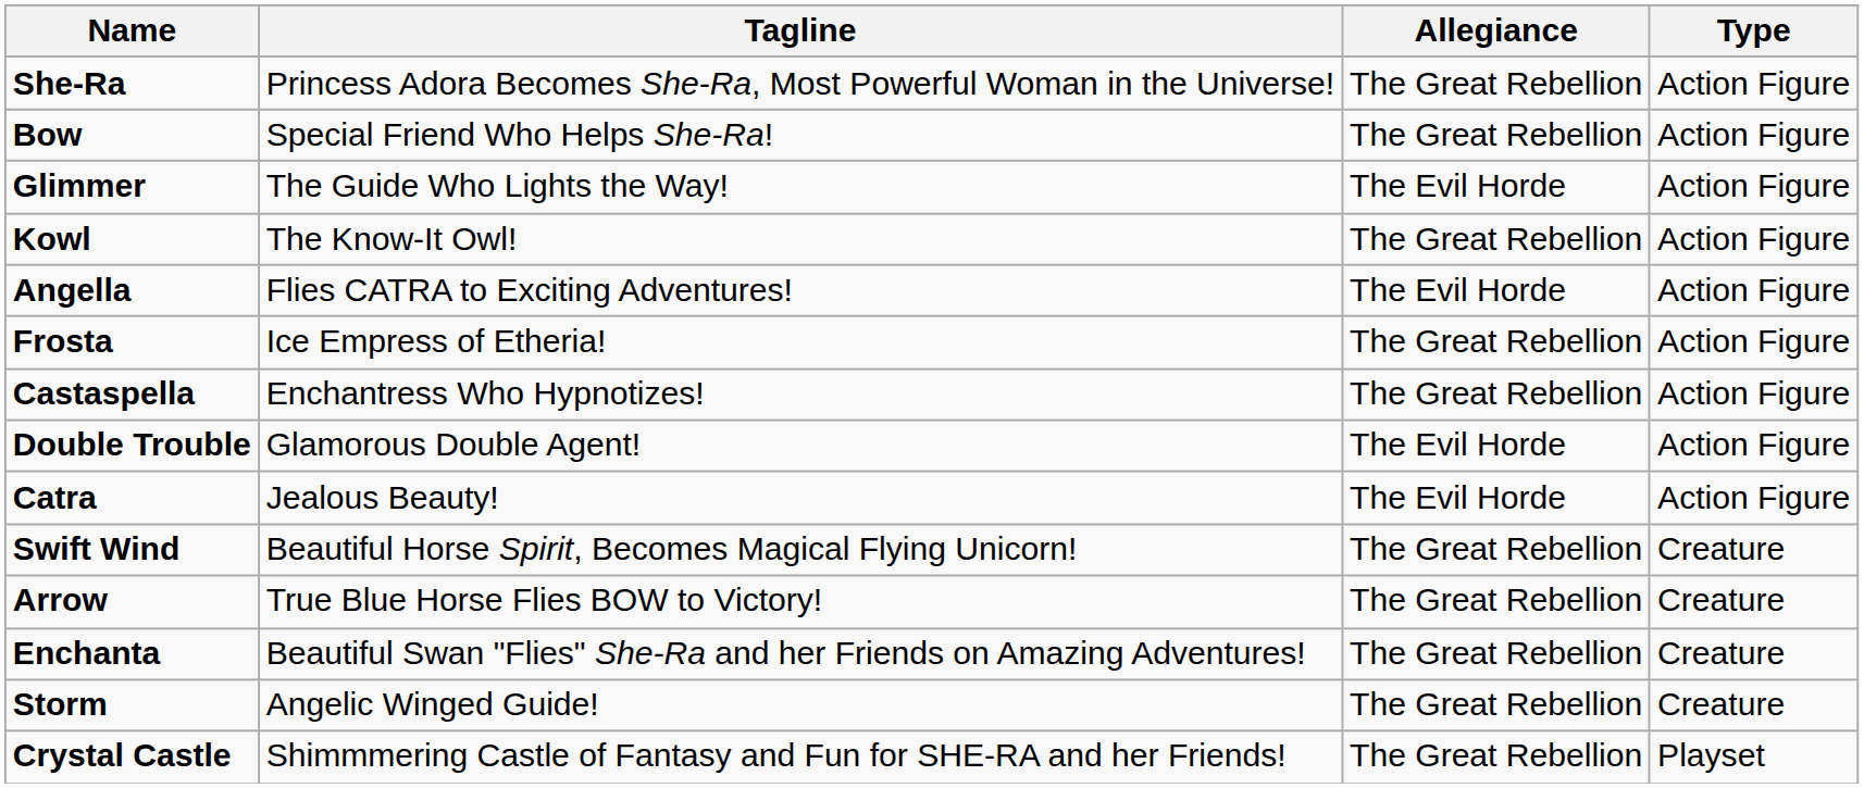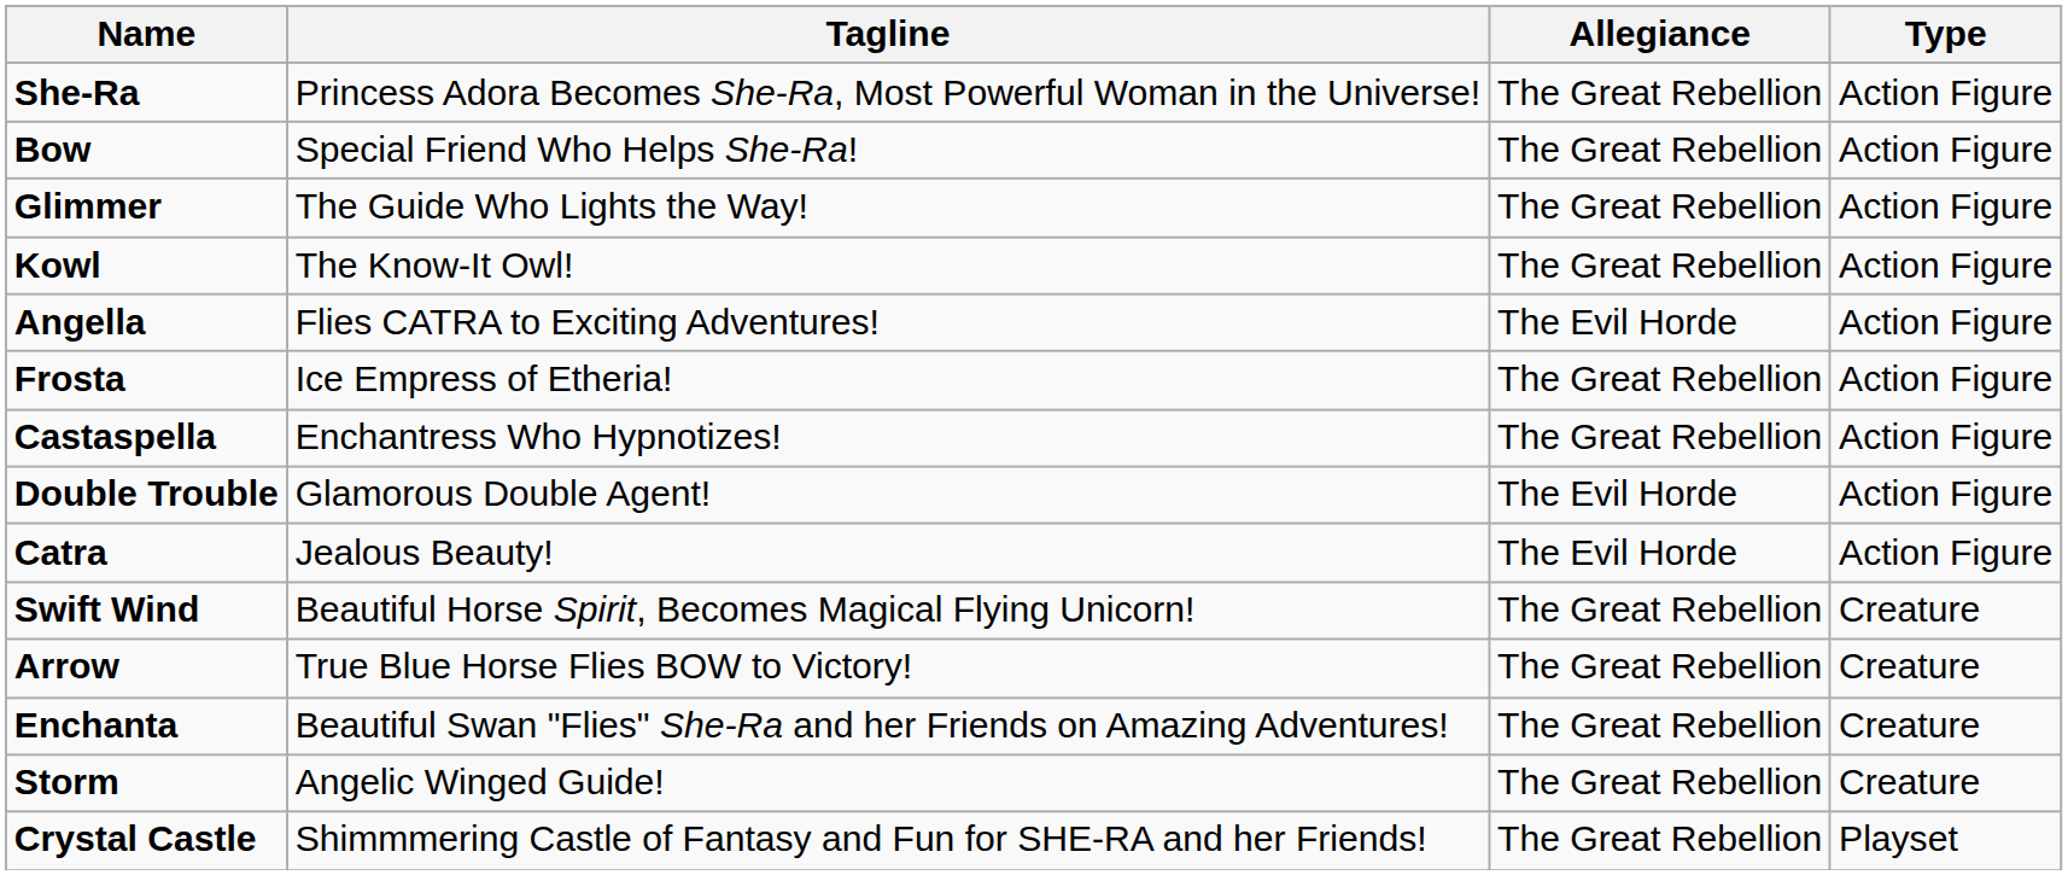Glimmer | Allegiance: The Evil Horde -> The Great Rebellion
